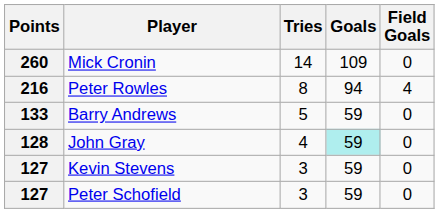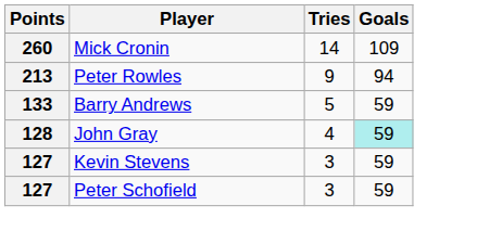- column: Field Goals | 0 | 4 | 0 | 0 | 0 | 0
Peter Rowles | Points: 216 -> 213
Peter Rowles | Tries: 8 -> 9
